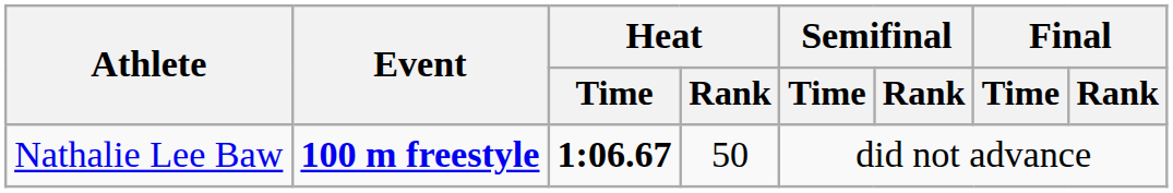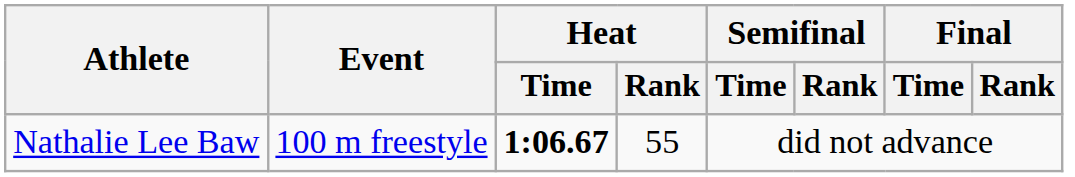Nathalie Lee Baw | Event: bold -> normal
Nathalie Lee Baw | Heat / Rank: 50 -> 55
